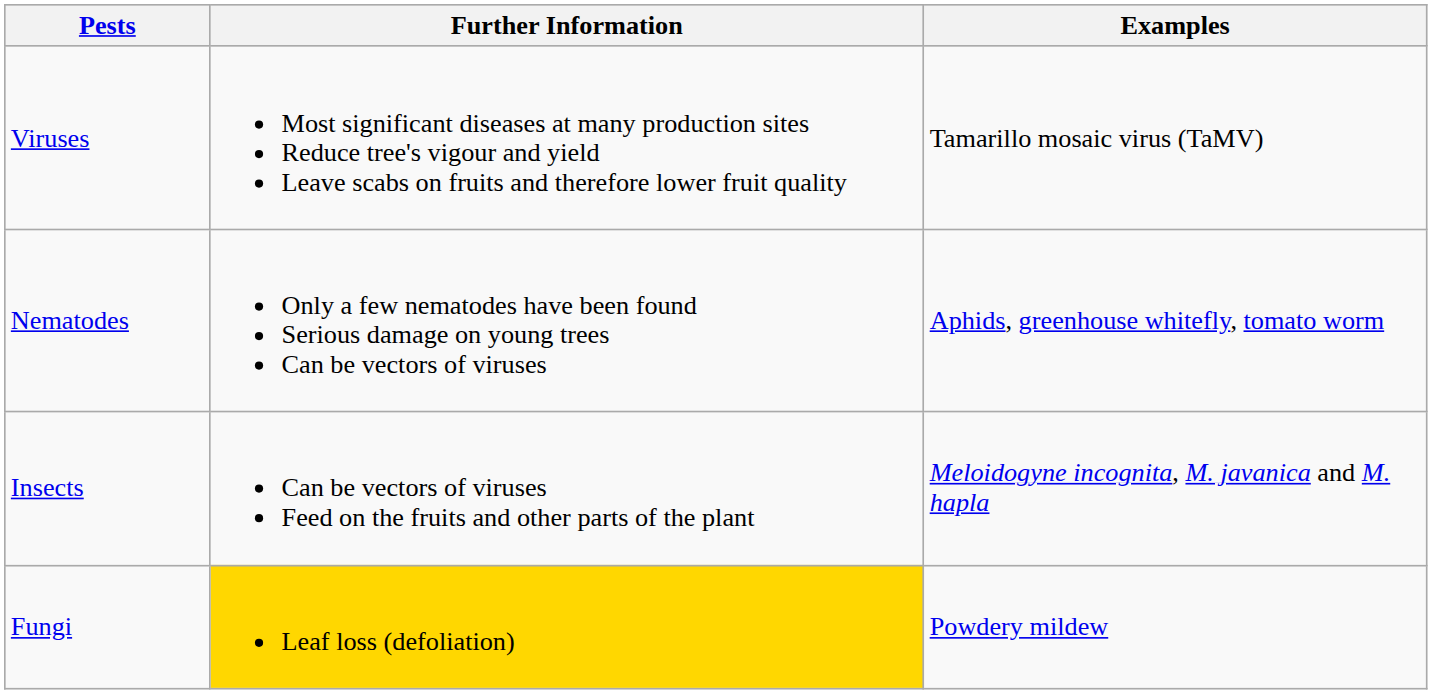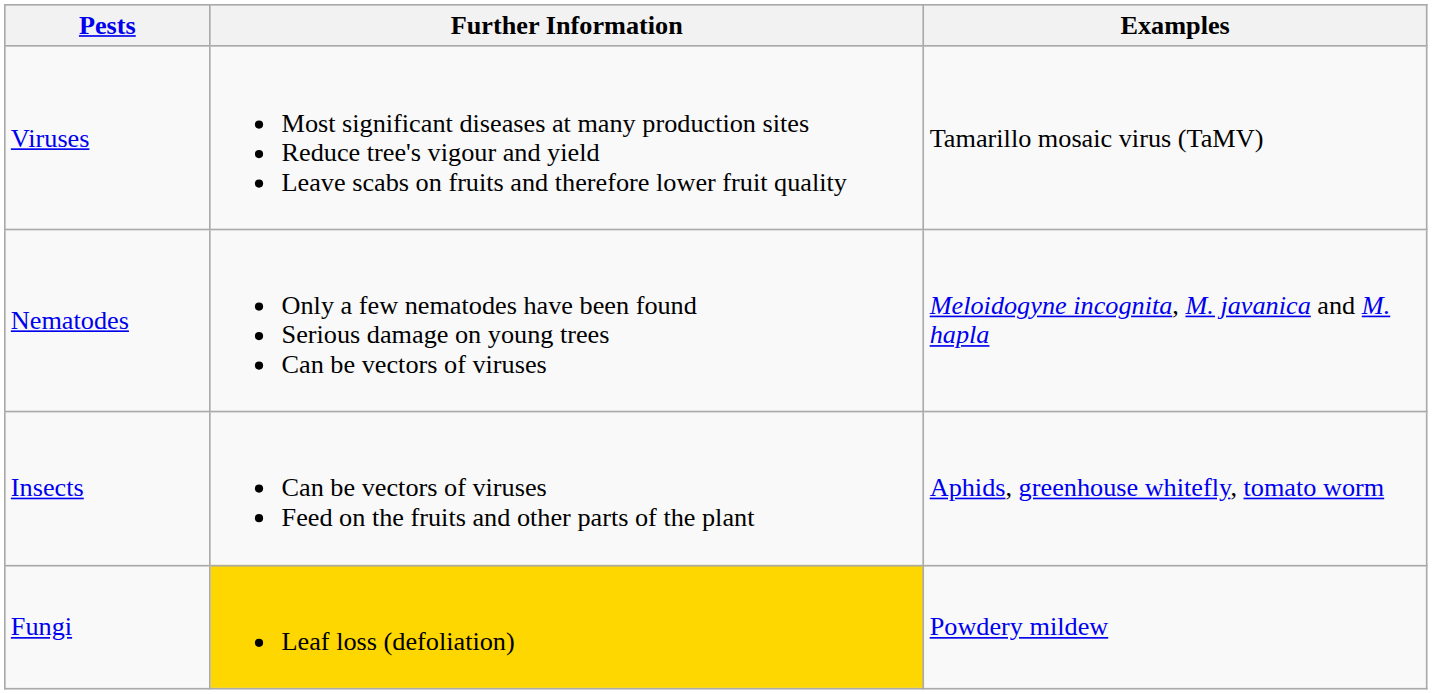Nematodes | Examples: Aphids, greenhouse whitefly, tomato worm -> Meloidogyne incognita, M. javanica and M. hapla
Insects | Examples: Meloidogyne incognita, M. javanica and M. hapla -> Aphids, greenhouse whitefly, tomato worm
